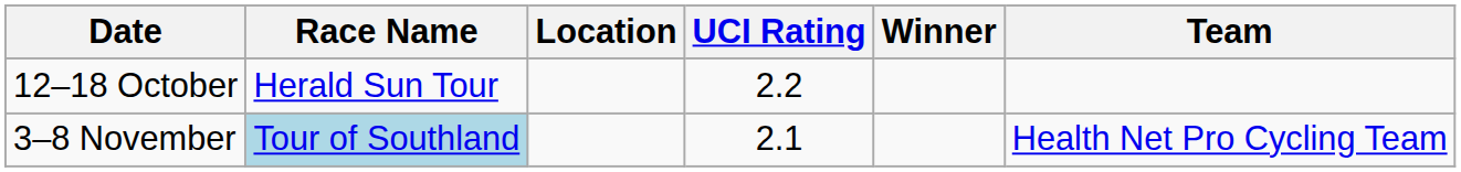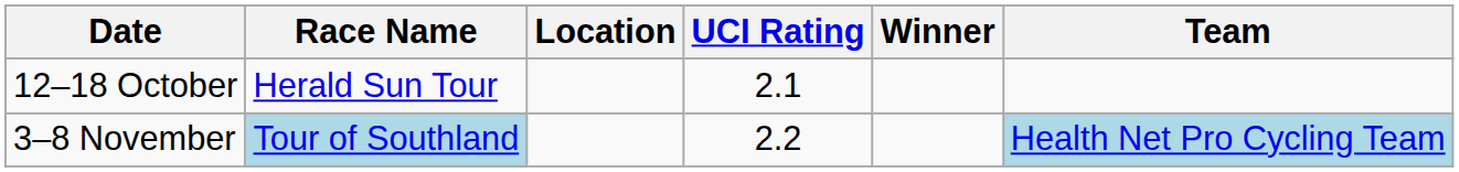12–18 October | UCI Rating: 2.2 -> 2.1
3–8 November | UCI Rating: 2.1 -> 2.2
3–8 November | Team: no background -> lightblue background
